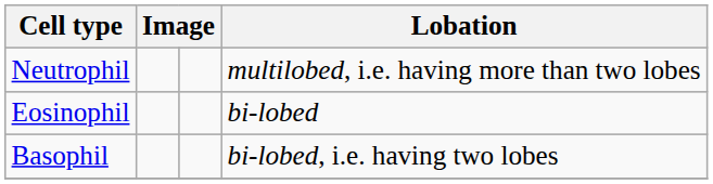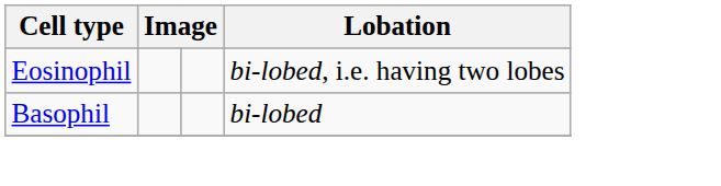- row: Neutrophil | multilobed, i.e. having more than two lobes
Eosinophil | Lobation: bi-lobed -> bi-lobed, i.e. having two lobes
Basophil | Lobation: bi-lobed, i.e. having two lobes -> bi-lobed
